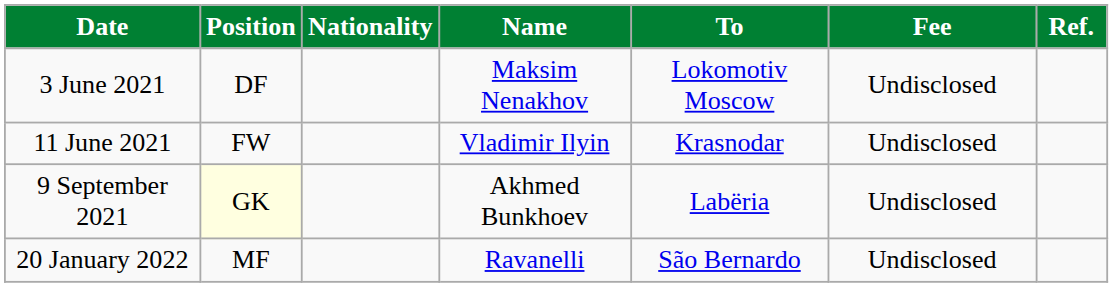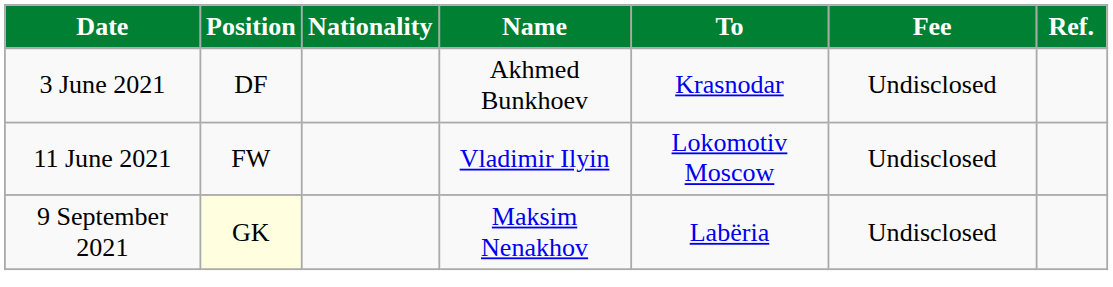3 June 2021 | Name: Maksim Nenakhov -> Akhmed Bunkhoev
3 June 2021 | To: Lokomotiv Moscow -> Krasnodar
11 June 2021 | To: Krasnodar -> Lokomotiv Moscow
9 September 2021 | Name: Akhmed Bunkhoev -> Maksim Nenakhov
- row: 20 January 2022 | MF | Ravanelli | São Bernardo | Undisclosed
